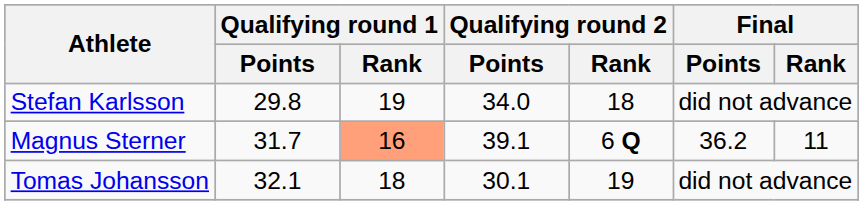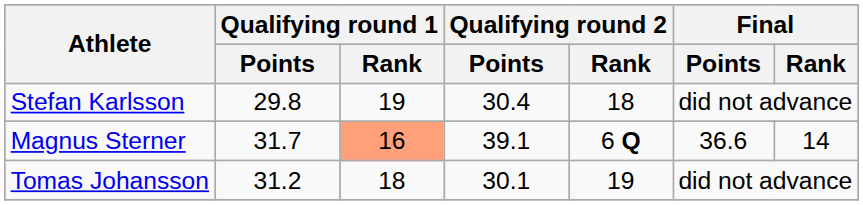Stefan Karlsson | Qualifying round 2 / Points: 34.0 -> 30.4
Magnus Sterner | Final / Points: 36.2 -> 36.6
Magnus Sterner | Final / Rank: 11 -> 14
Tomas Johansson | Qualifying round 1 / Points: 32.1 -> 31.2
